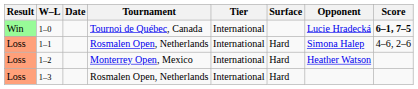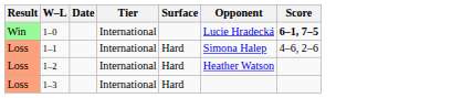- column: Tournament | Tournoi de Québec, Canada | Rosmalen Open, Netherlands | Monterrey Open, Mexico | Rosmalen Open, Netherlands
